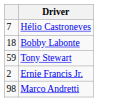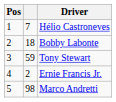+ column: Pos | 1 | 2 | 3 | 4 | 5
